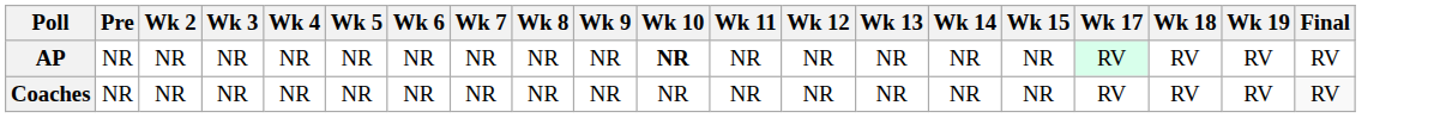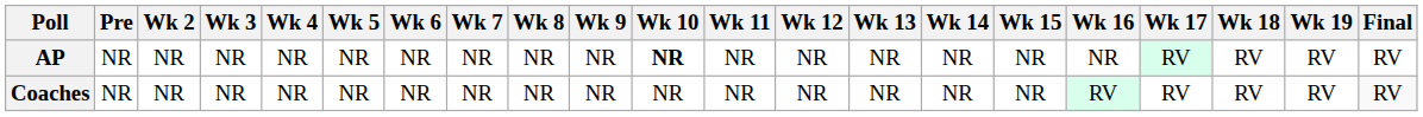+ column: Wk 16 | NR | RV
